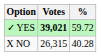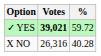X NO | Votes: 26,315 -> 26,316
